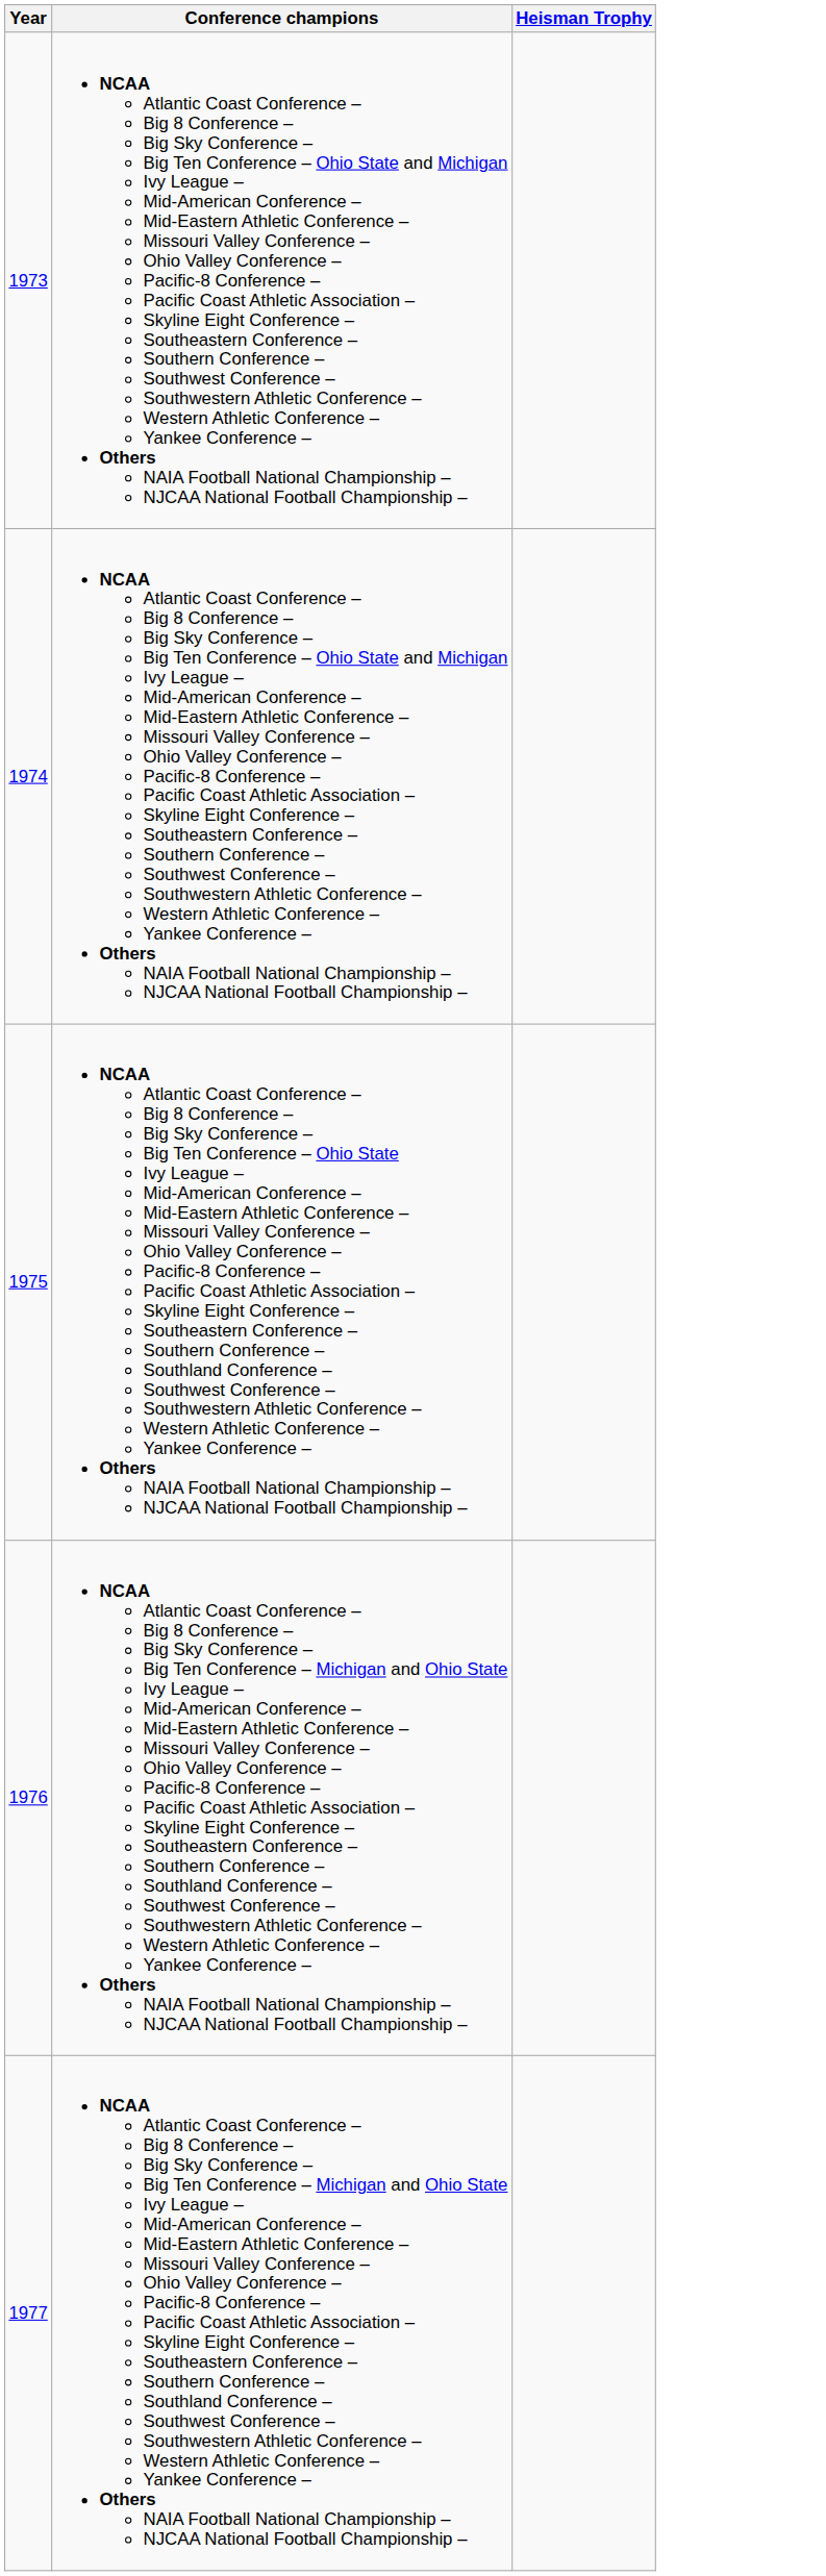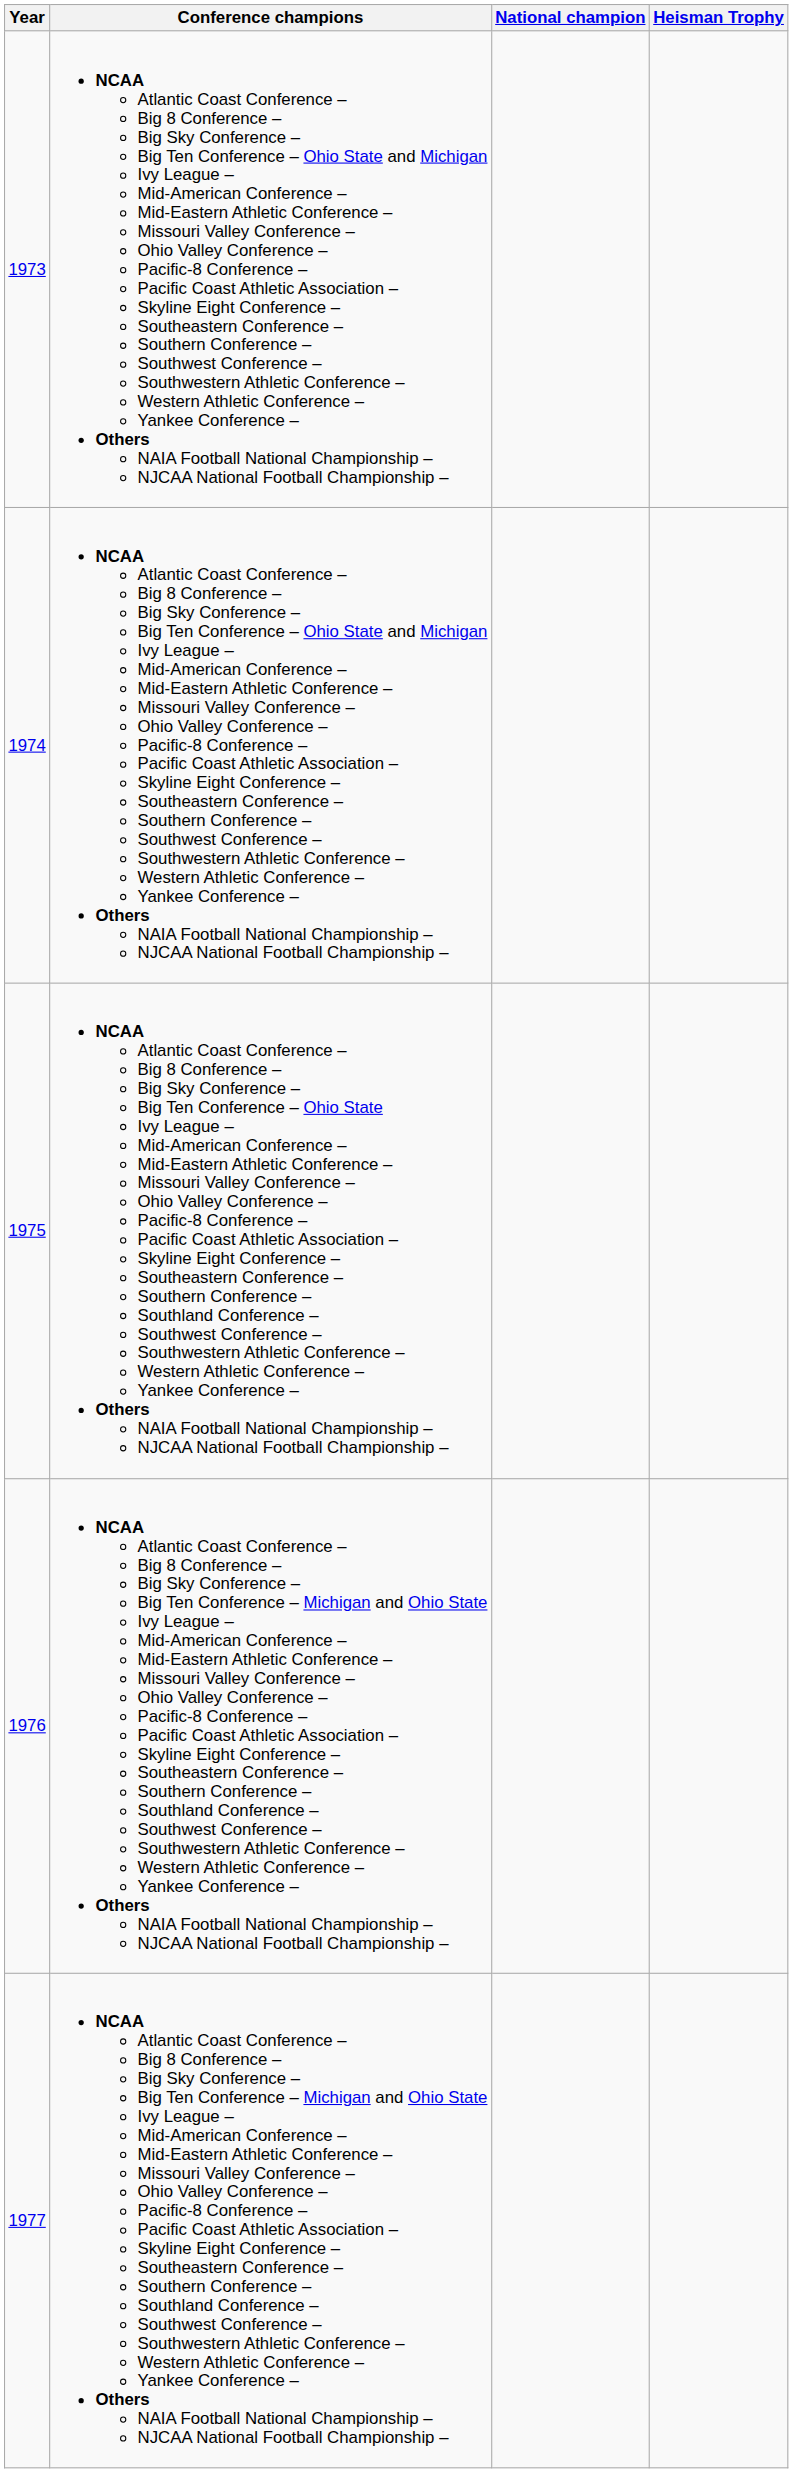+ column: National champion
